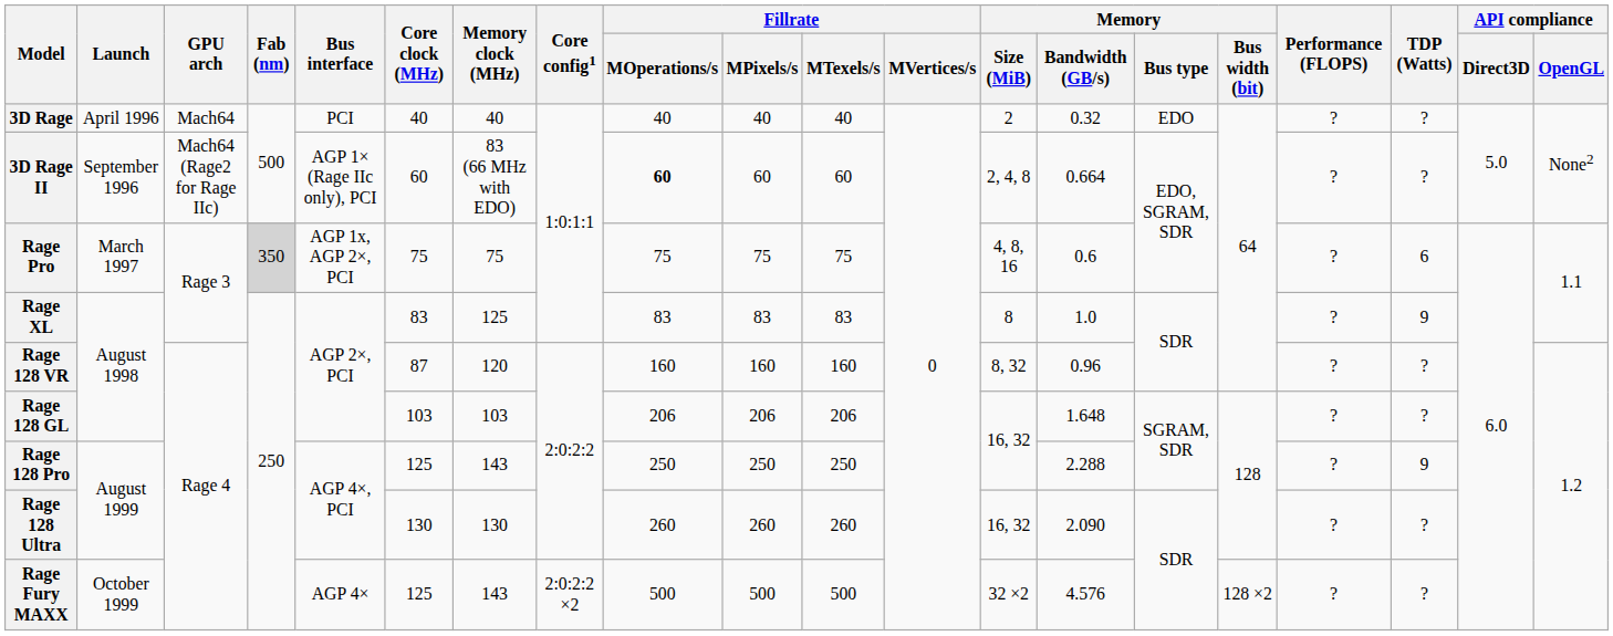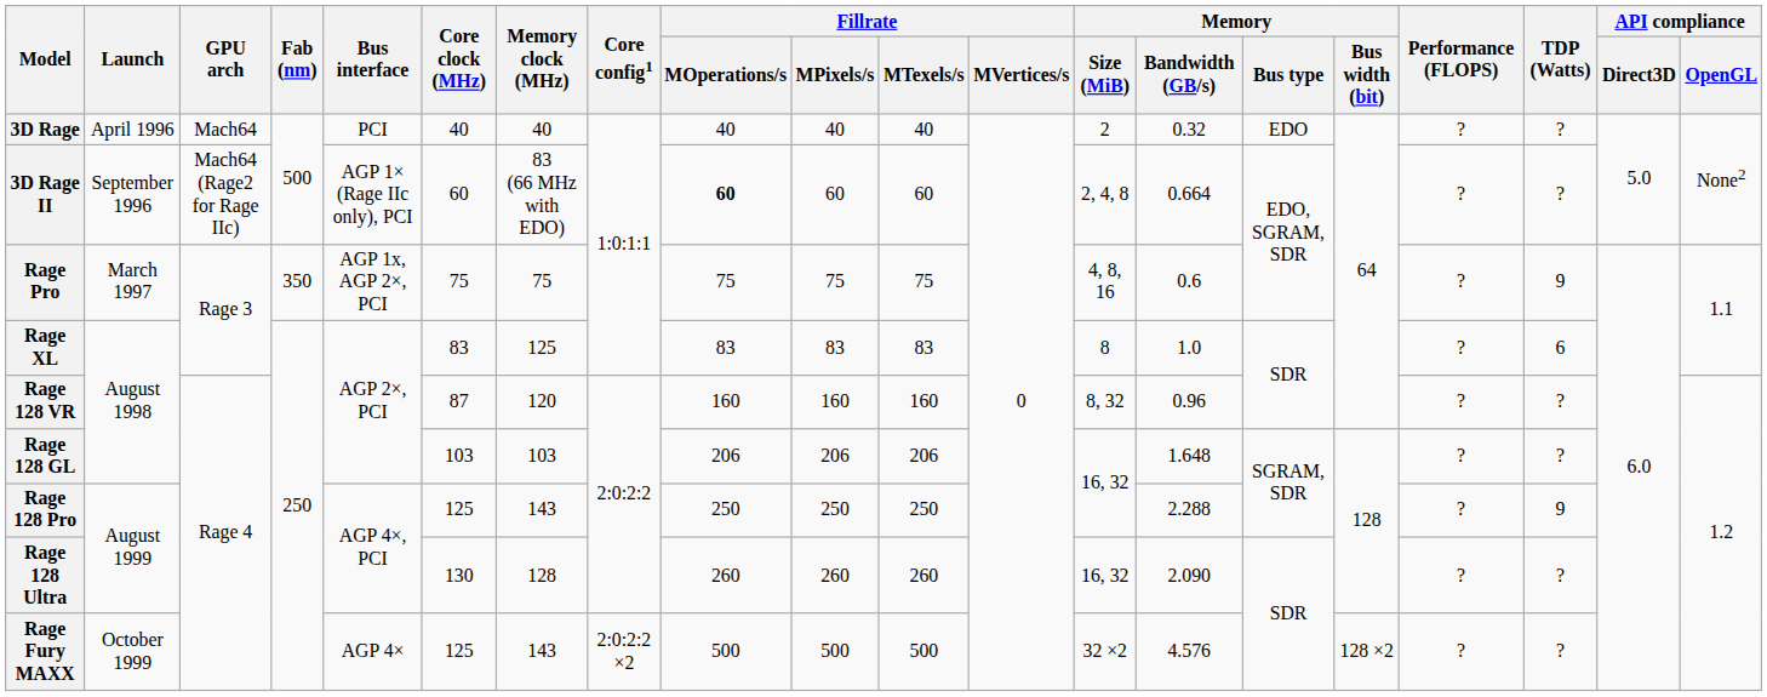Rage Pro | Fab (nm): lightgrey background -> no background
Rage Pro | TDP (Watts): 6 -> 9
Rage XL | TDP (Watts): 9 -> 6
Rage 128 Ultra | Memory clock (MHz): 130 -> 128
